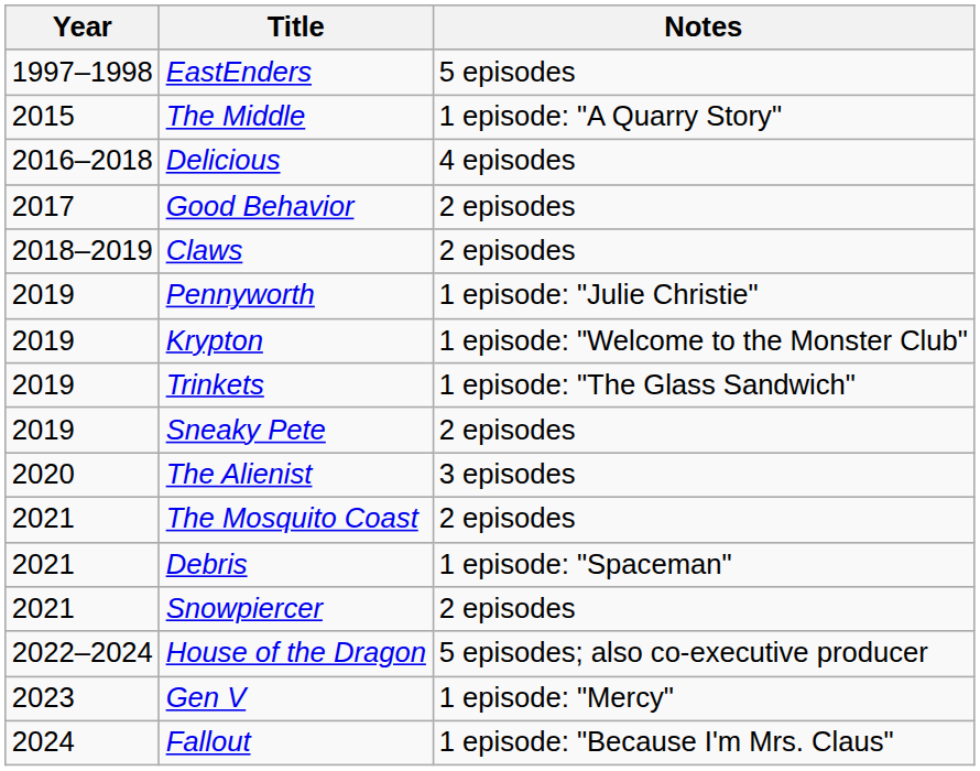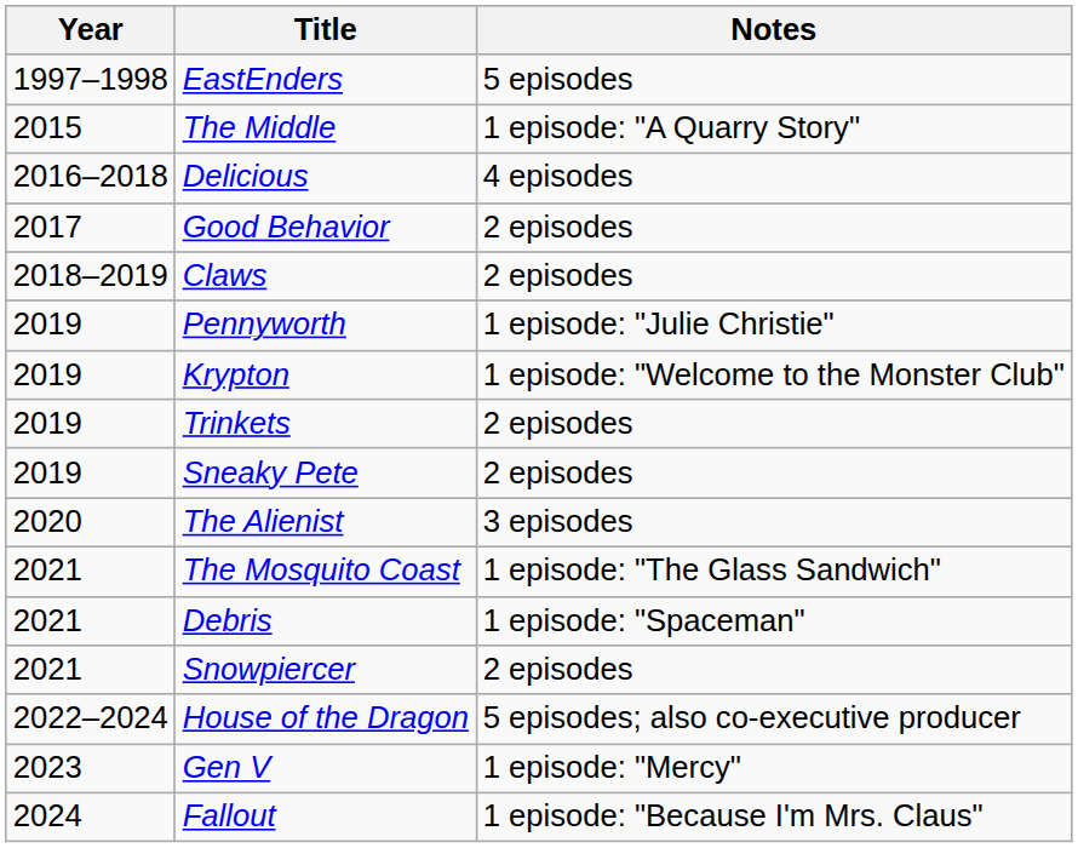Trinkets | Notes: 1 episode: "The Glass Sandwich" -> 2 episodes
The Mosquito Coast | Notes: 2 episodes -> 1 episode: "The Glass Sandwich"
